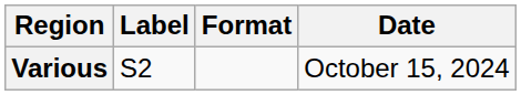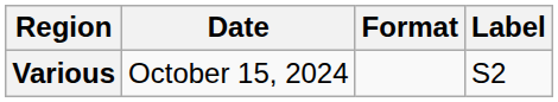columns swapped: Date <-> Label
